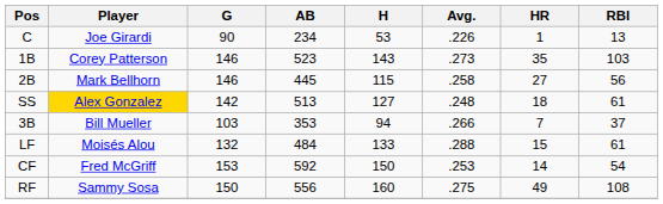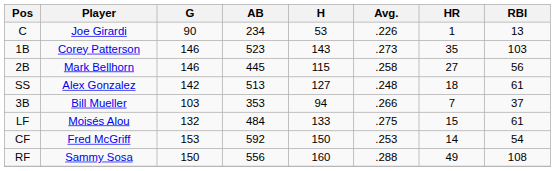SS | Player: gold background -> no background
LF | Avg.: .288 -> .275
RF | Avg.: .275 -> .288
